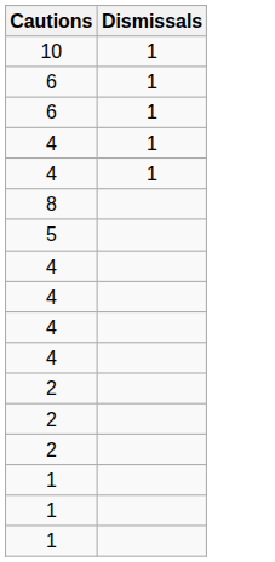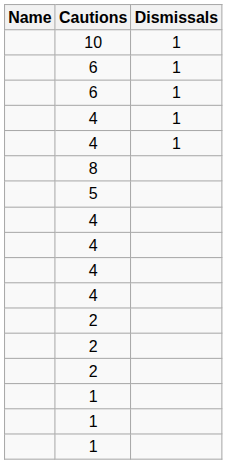+ column: Name
